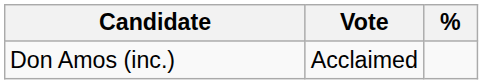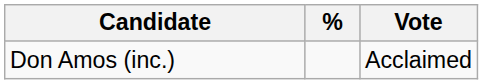columns swapped: Vote <-> %
